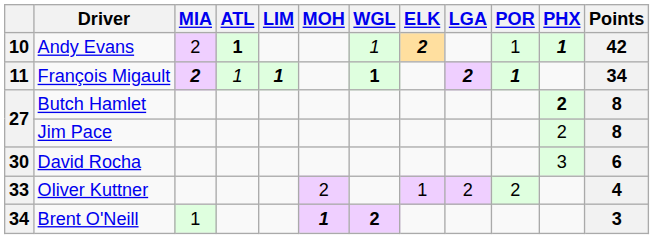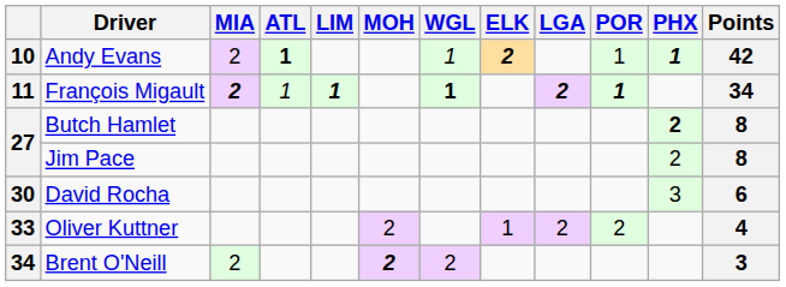Brent O'Neill | MIA: 1 -> 2
Brent O'Neill | MOH: 1 -> 2
Brent O'Neill | WGL: bold -> normal
